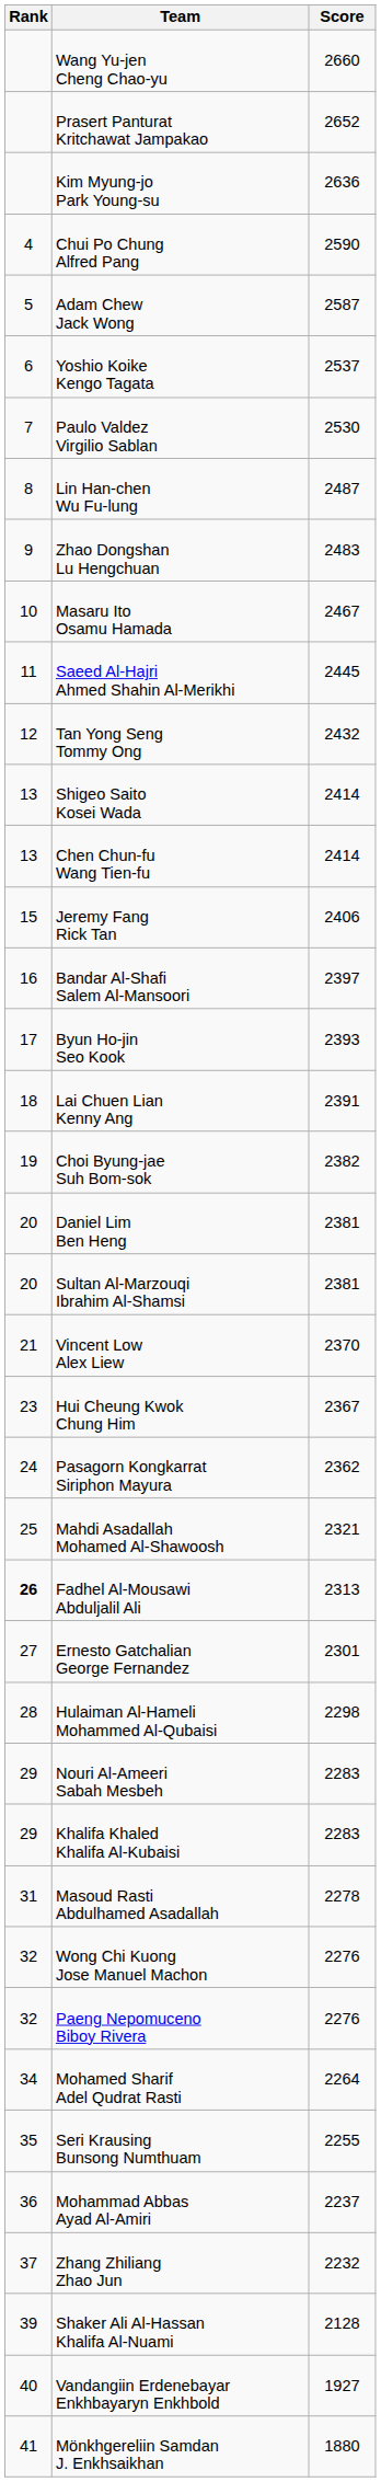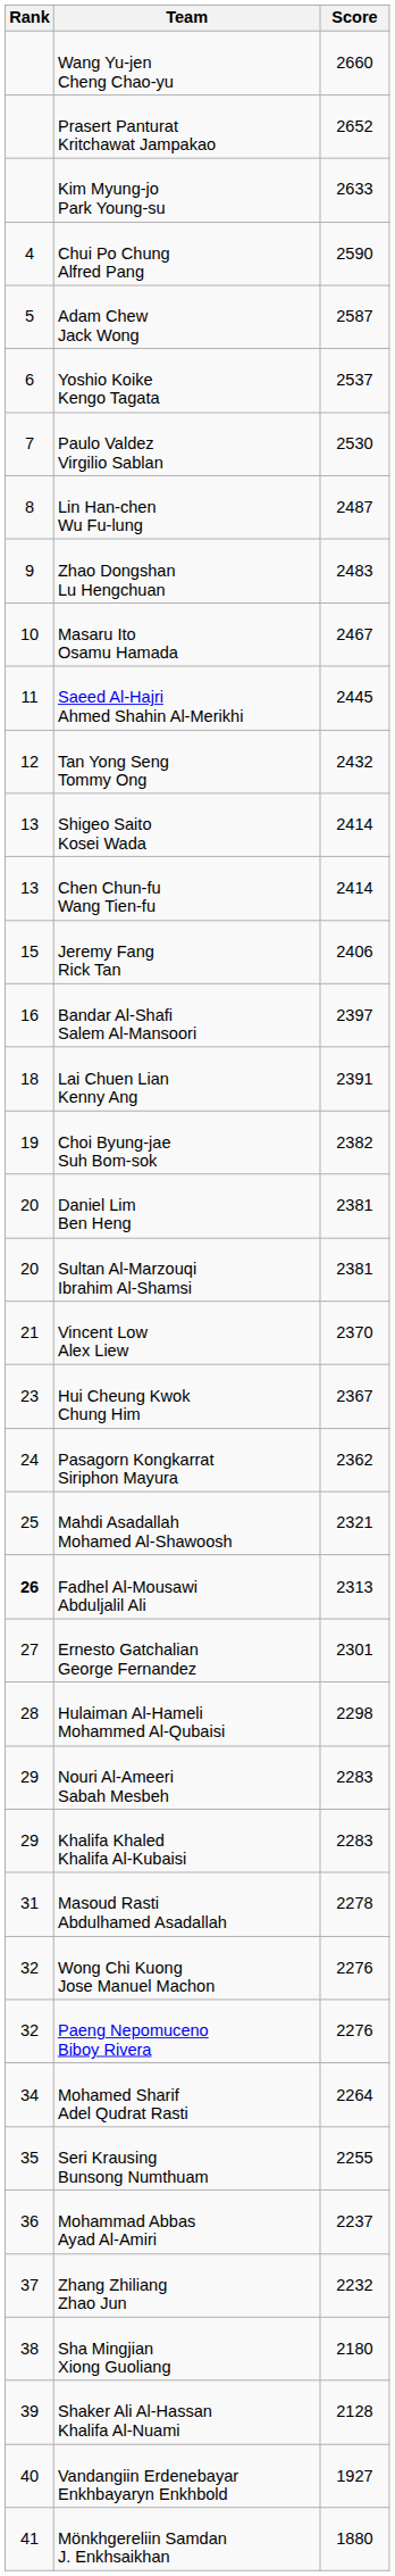Kim Myung-jo Park Young-su | Score: 2636 -> 2633
- row: 17 | Byun Ho-jin Seo Kook | 2393
+ row: 38 | Sha Mingjian Xiong Guoliang | 2180
